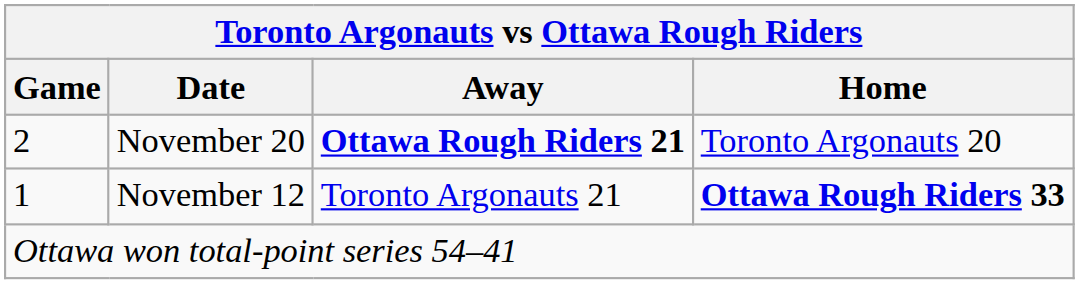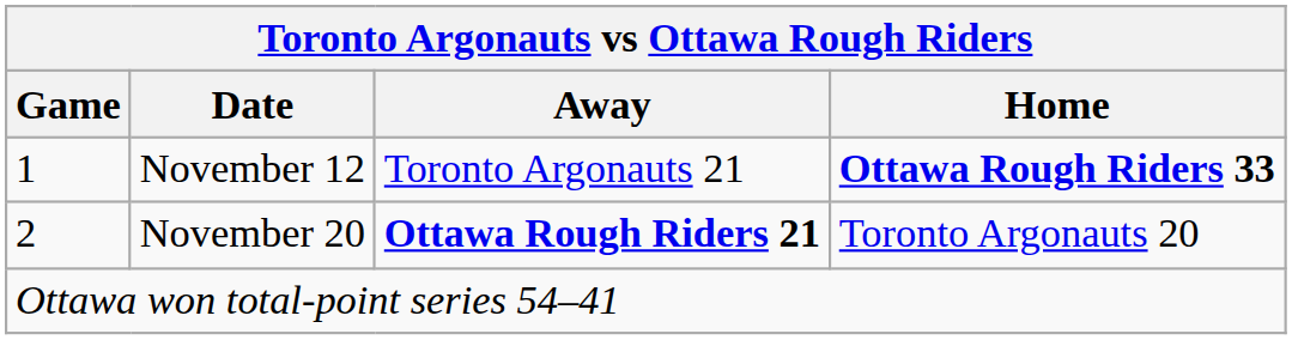rows swapped: November 12 <-> November 20
